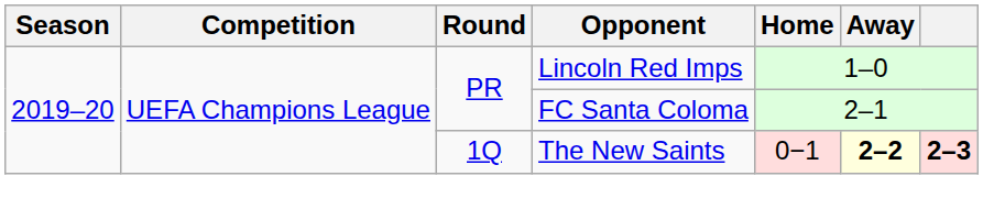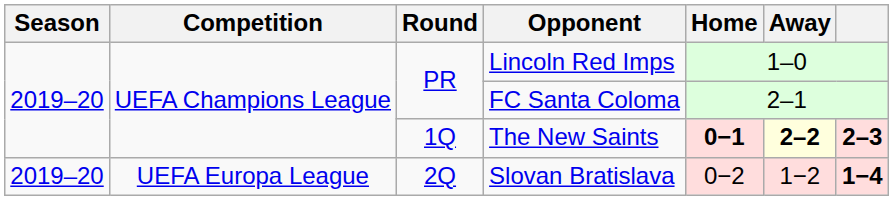The New Saints | Home: normal -> bold
+ row: 2019–20 | UEFA Europa League | 2Q | Slovan Bratislava | 0−2 | 1−2 | 1−4
